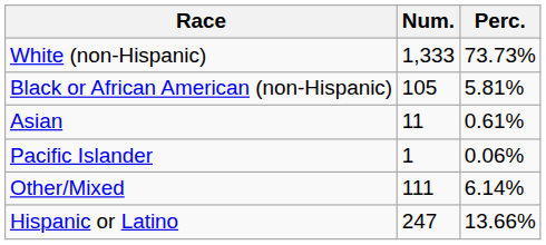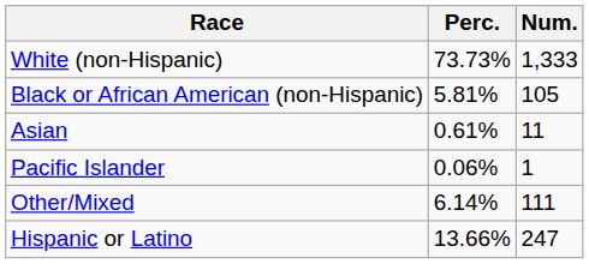columns swapped: Num. <-> Perc.
